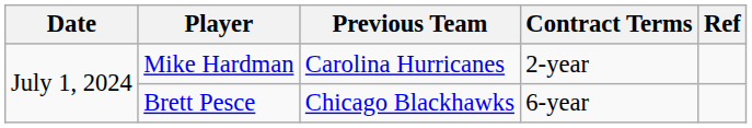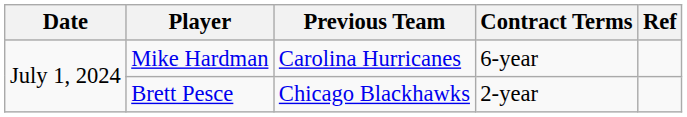Mike Hardman | Contract Terms: 2-year -> 6-year
Brett Pesce | Contract Terms: 6-year -> 2-year
